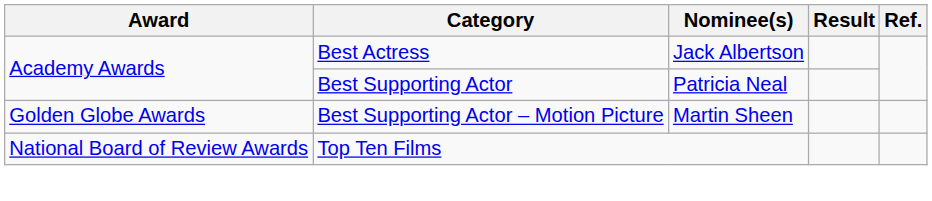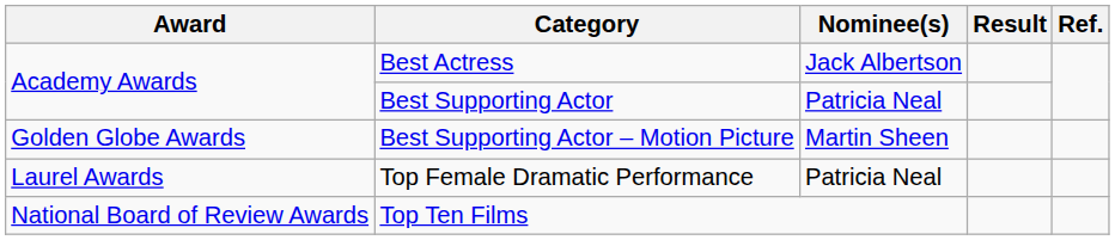+ row: Laurel Awards | Top Female Dramatic Performance | Patricia Neal
